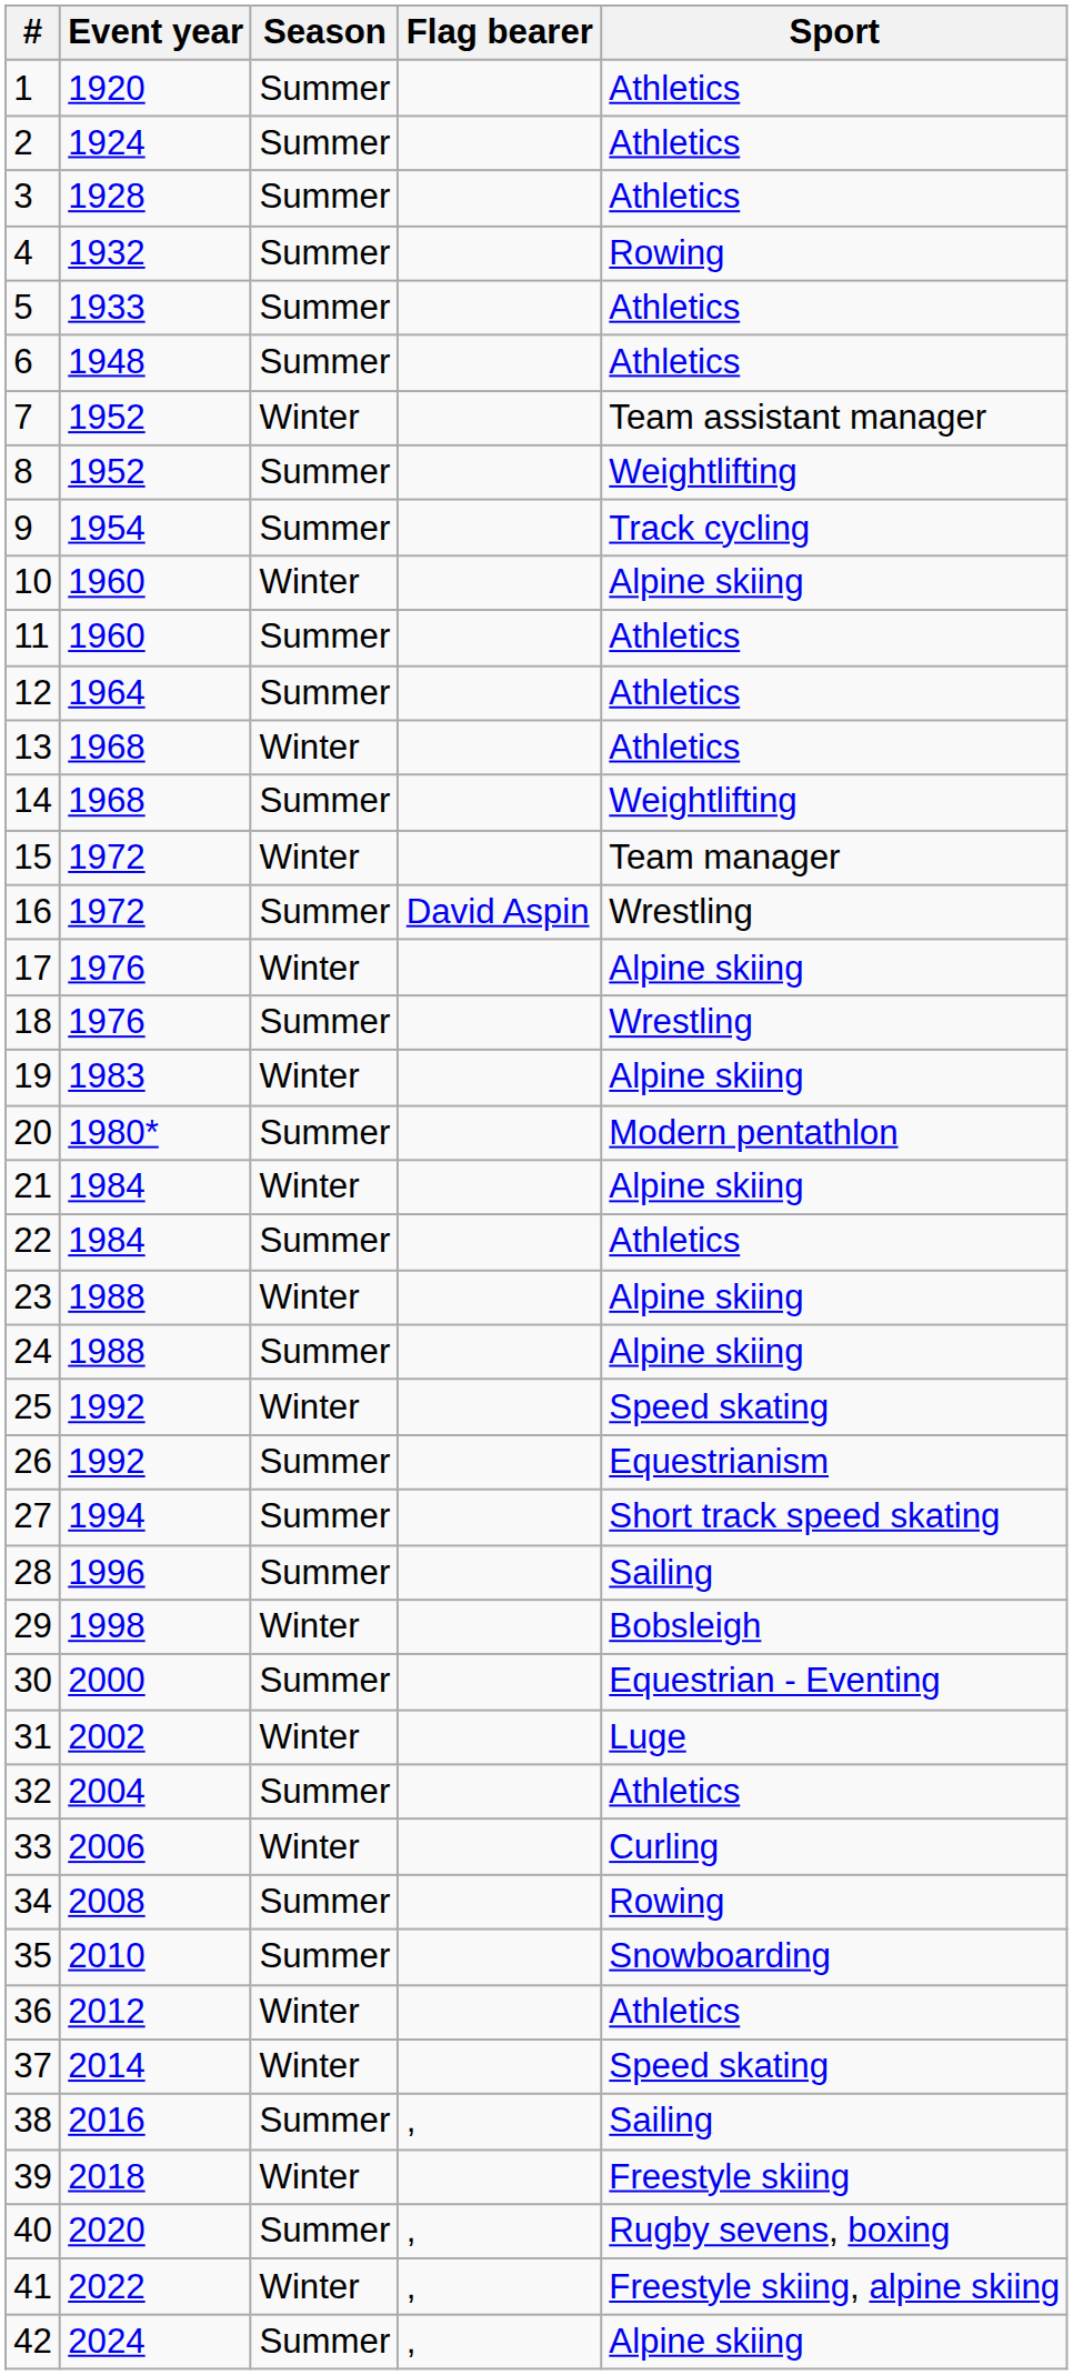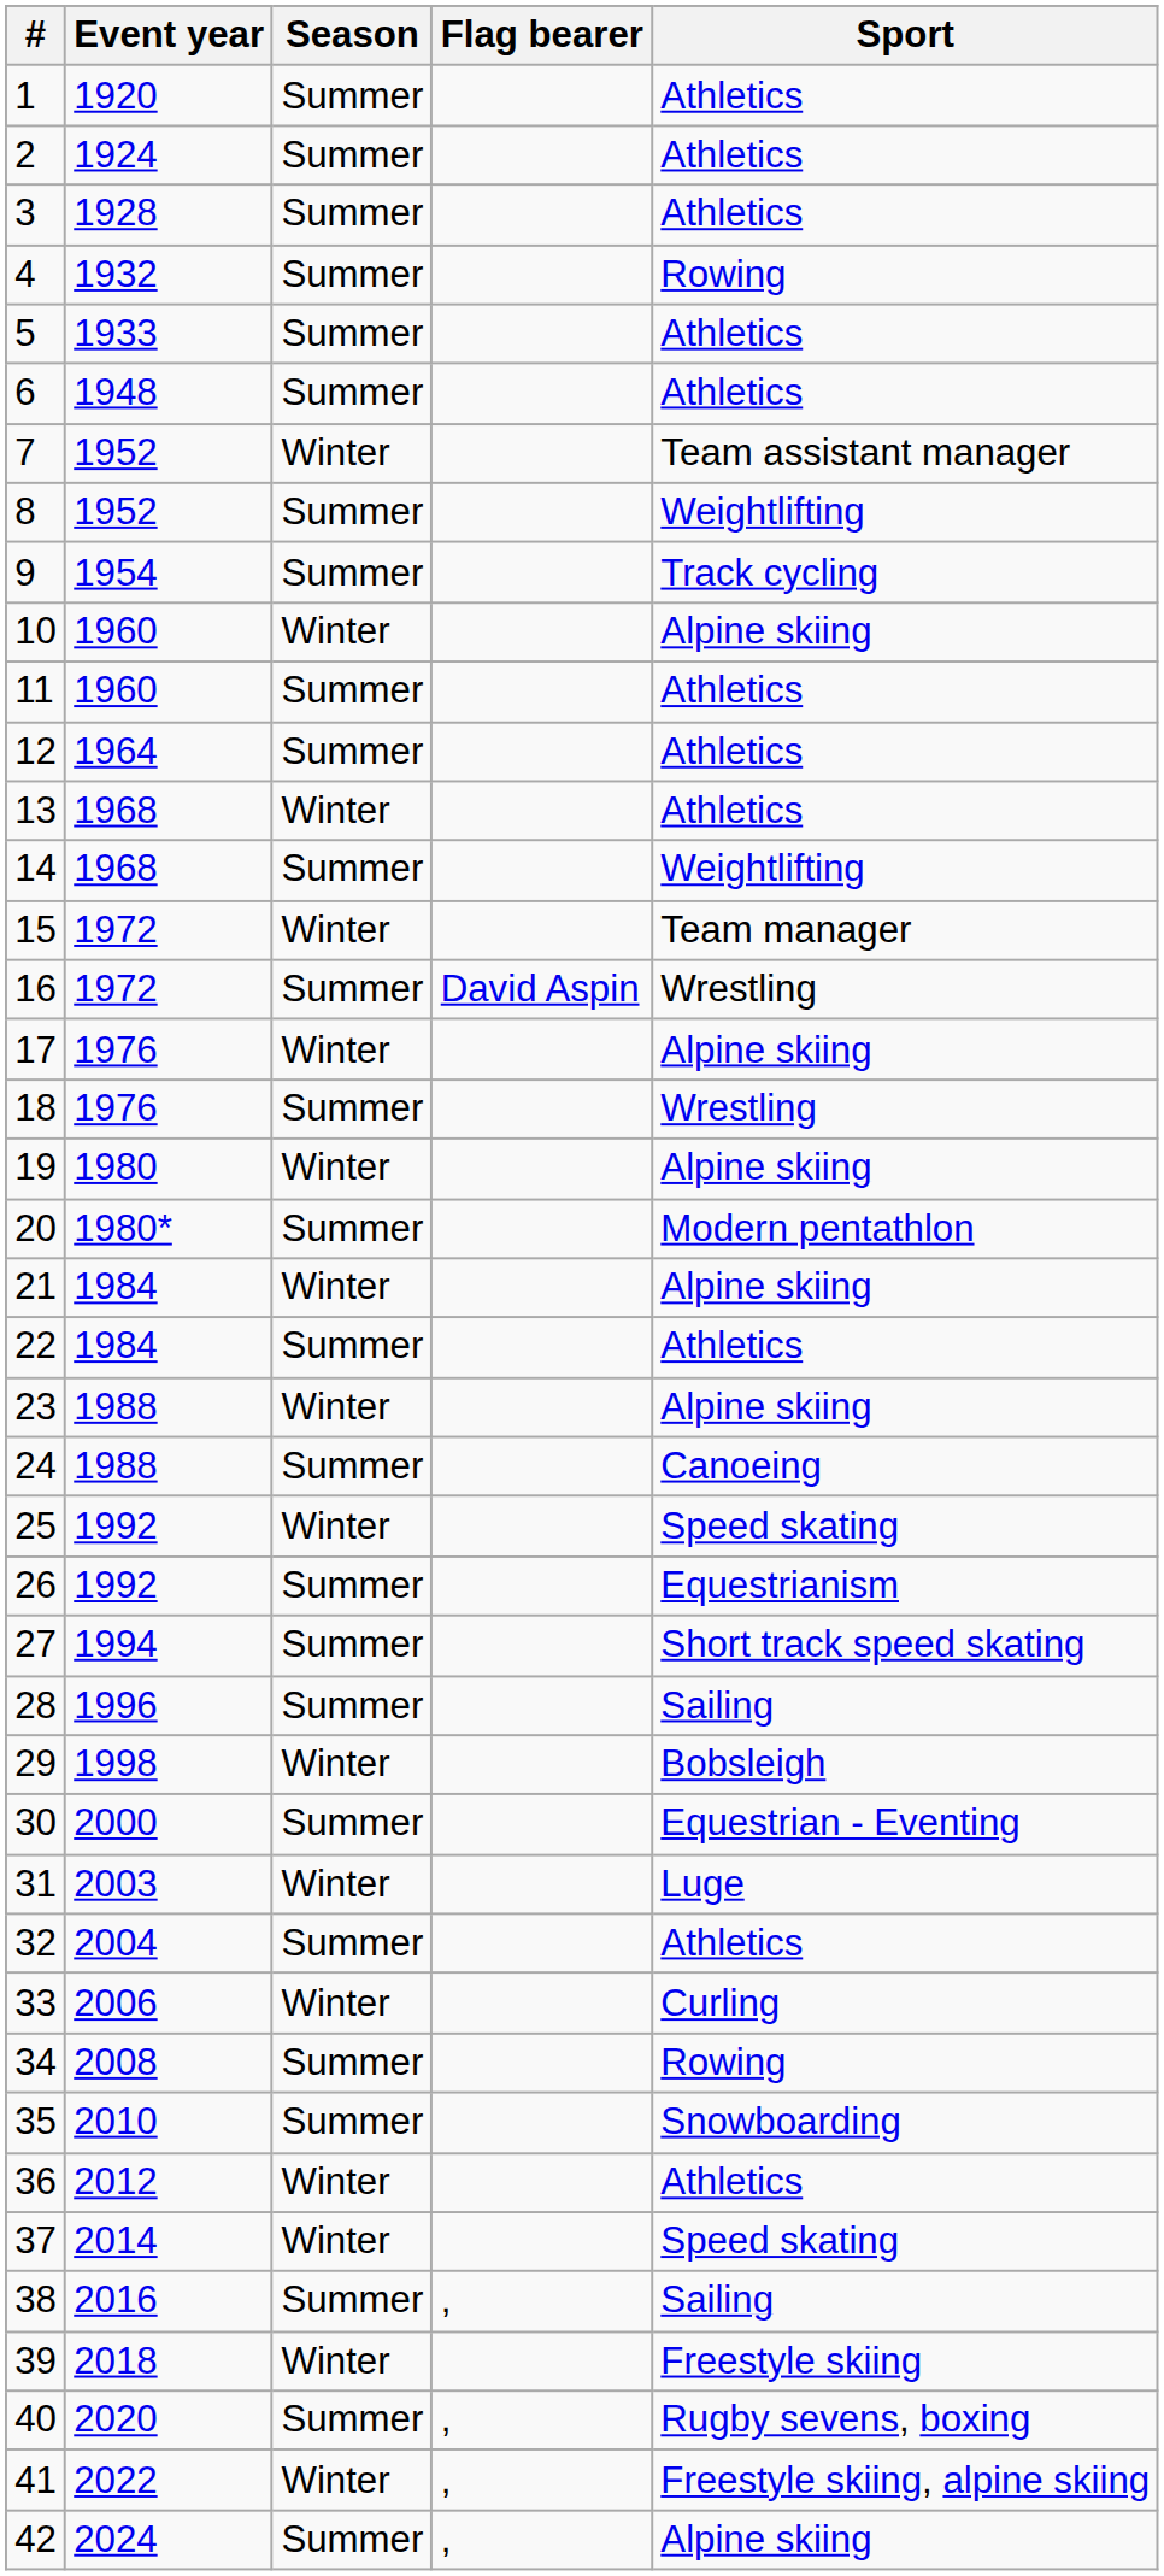19 | Event year: 1983 -> 1980
24 | Sport: Alpine skiing -> Canoeing
31 | Event year: 2002 -> 2003
